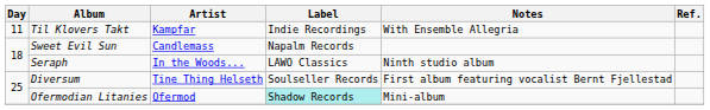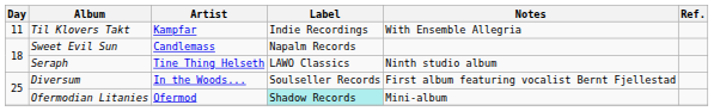Seraph | Artist: In the Woods... -> Tine Thing Helseth
Diversum | Artist: Tine Thing Helseth -> In the Woods...
